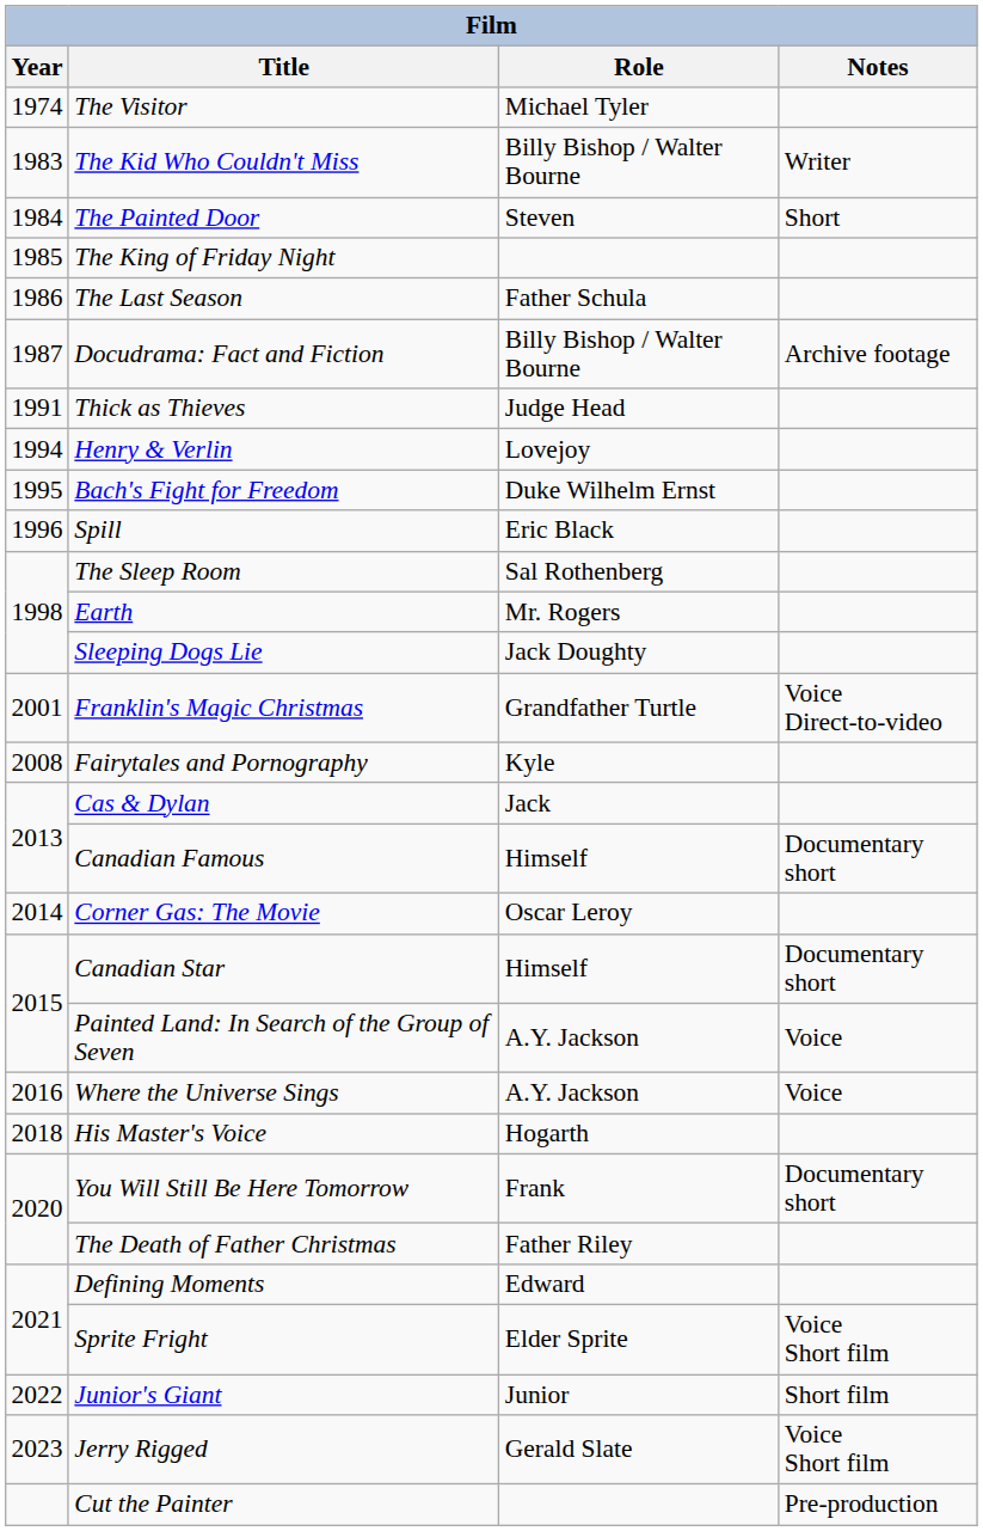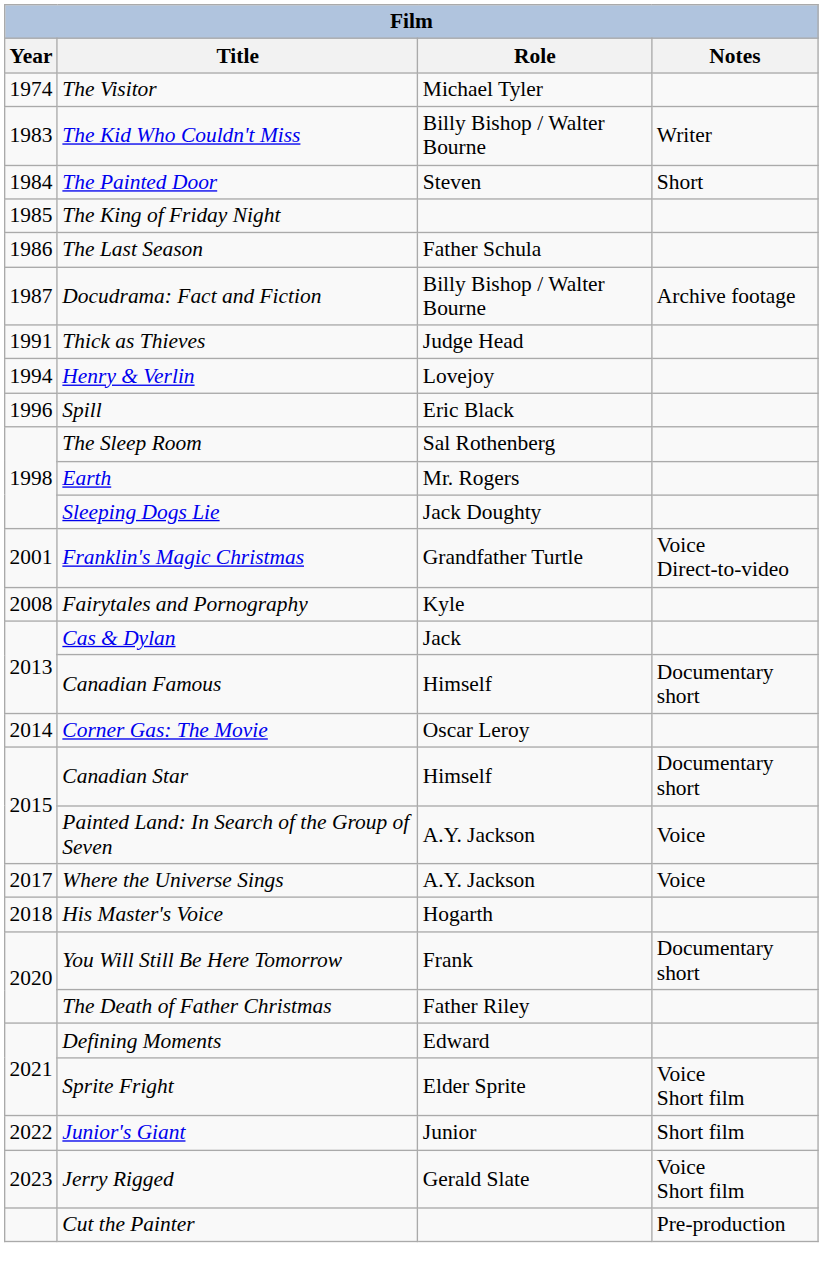- row: 1995 | Bach's Fight for Freedom | Duke Wilhelm Ernst
Where the Universe Sings | Year: 2016 -> 2017
